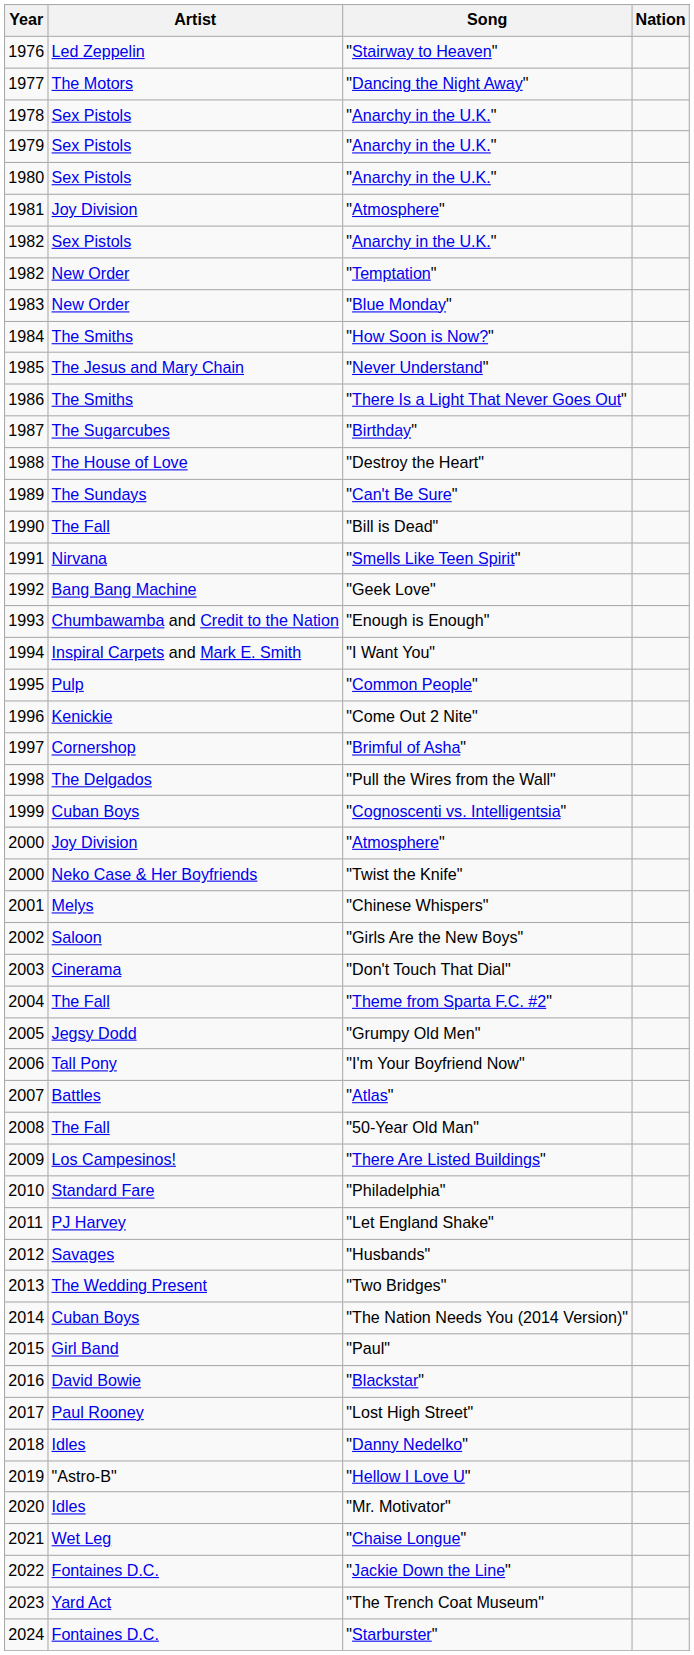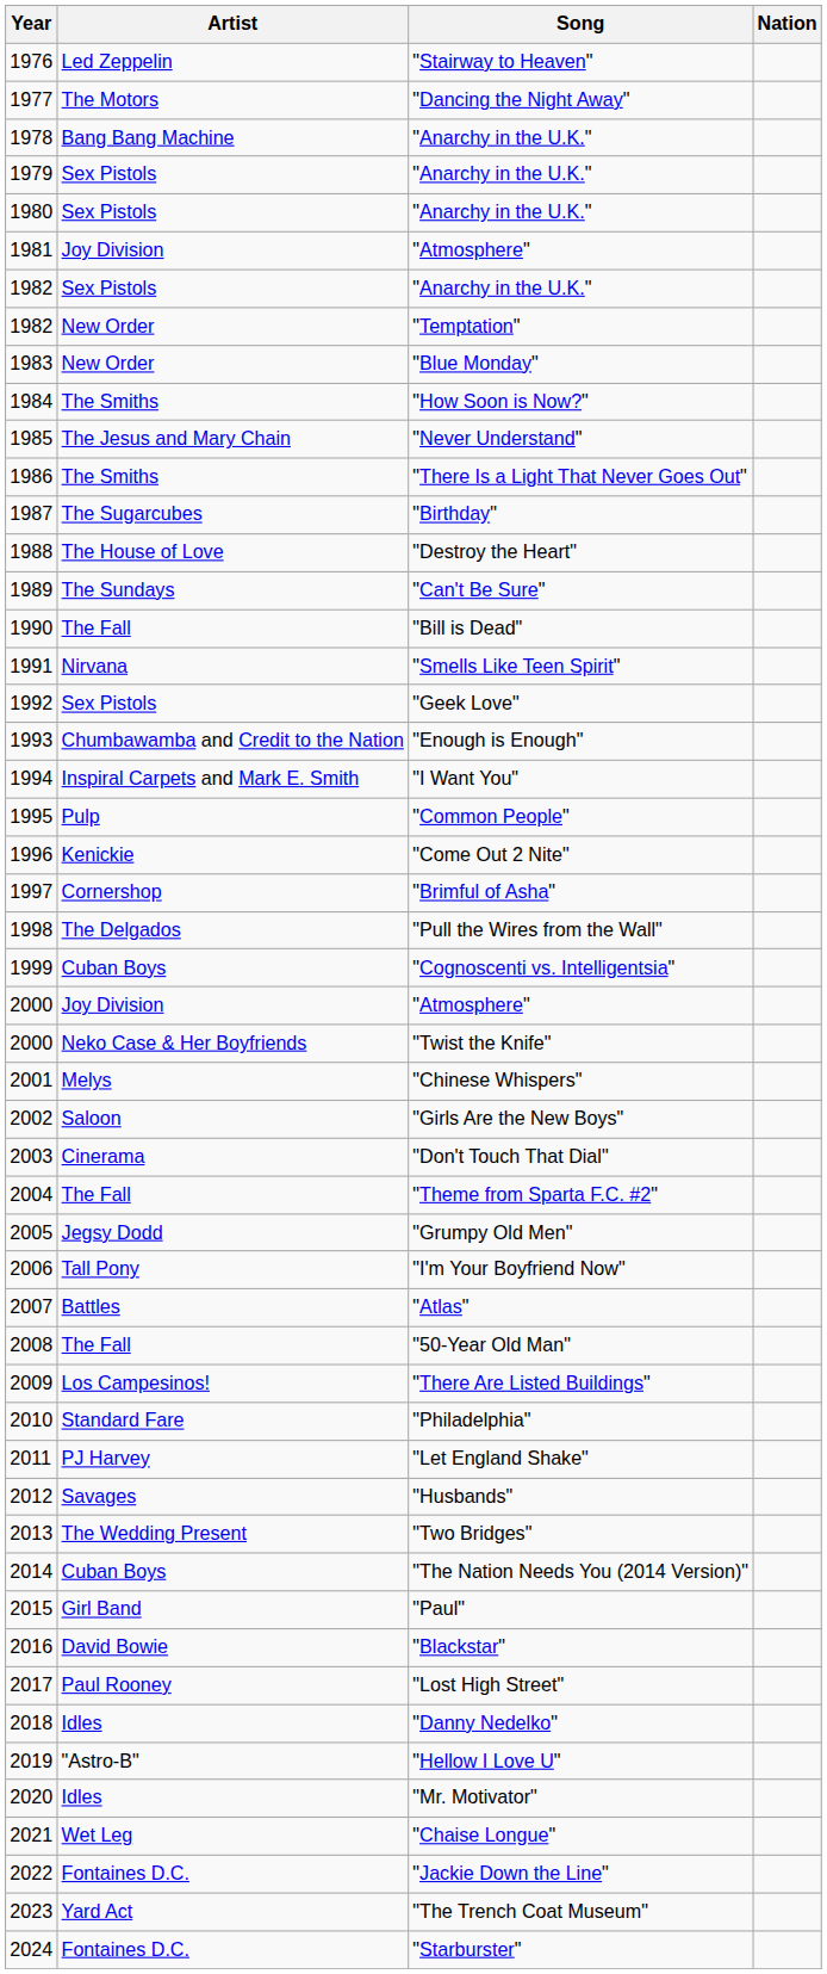1978 / "Anarchy in the U.K." | Artist: Sex Pistols -> Bang Bang Machine
"Geek Love" | Artist: Bang Bang Machine -> Sex Pistols
